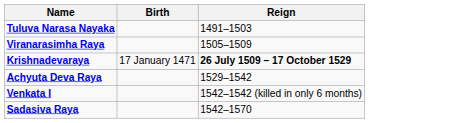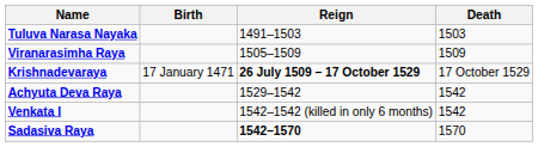+ column: Death | 1503 | 1509 | 17 October 1529 | 1542 | 1542 | 1570
Sadasiva Raya | Reign: normal -> bold
